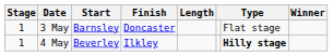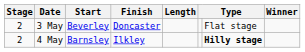3 May | Stage: 1 -> 2
3 May | Start: Barnsley -> Beverley
4 May | Stage: 1 -> 2
4 May | Start: Beverley -> Barnsley
